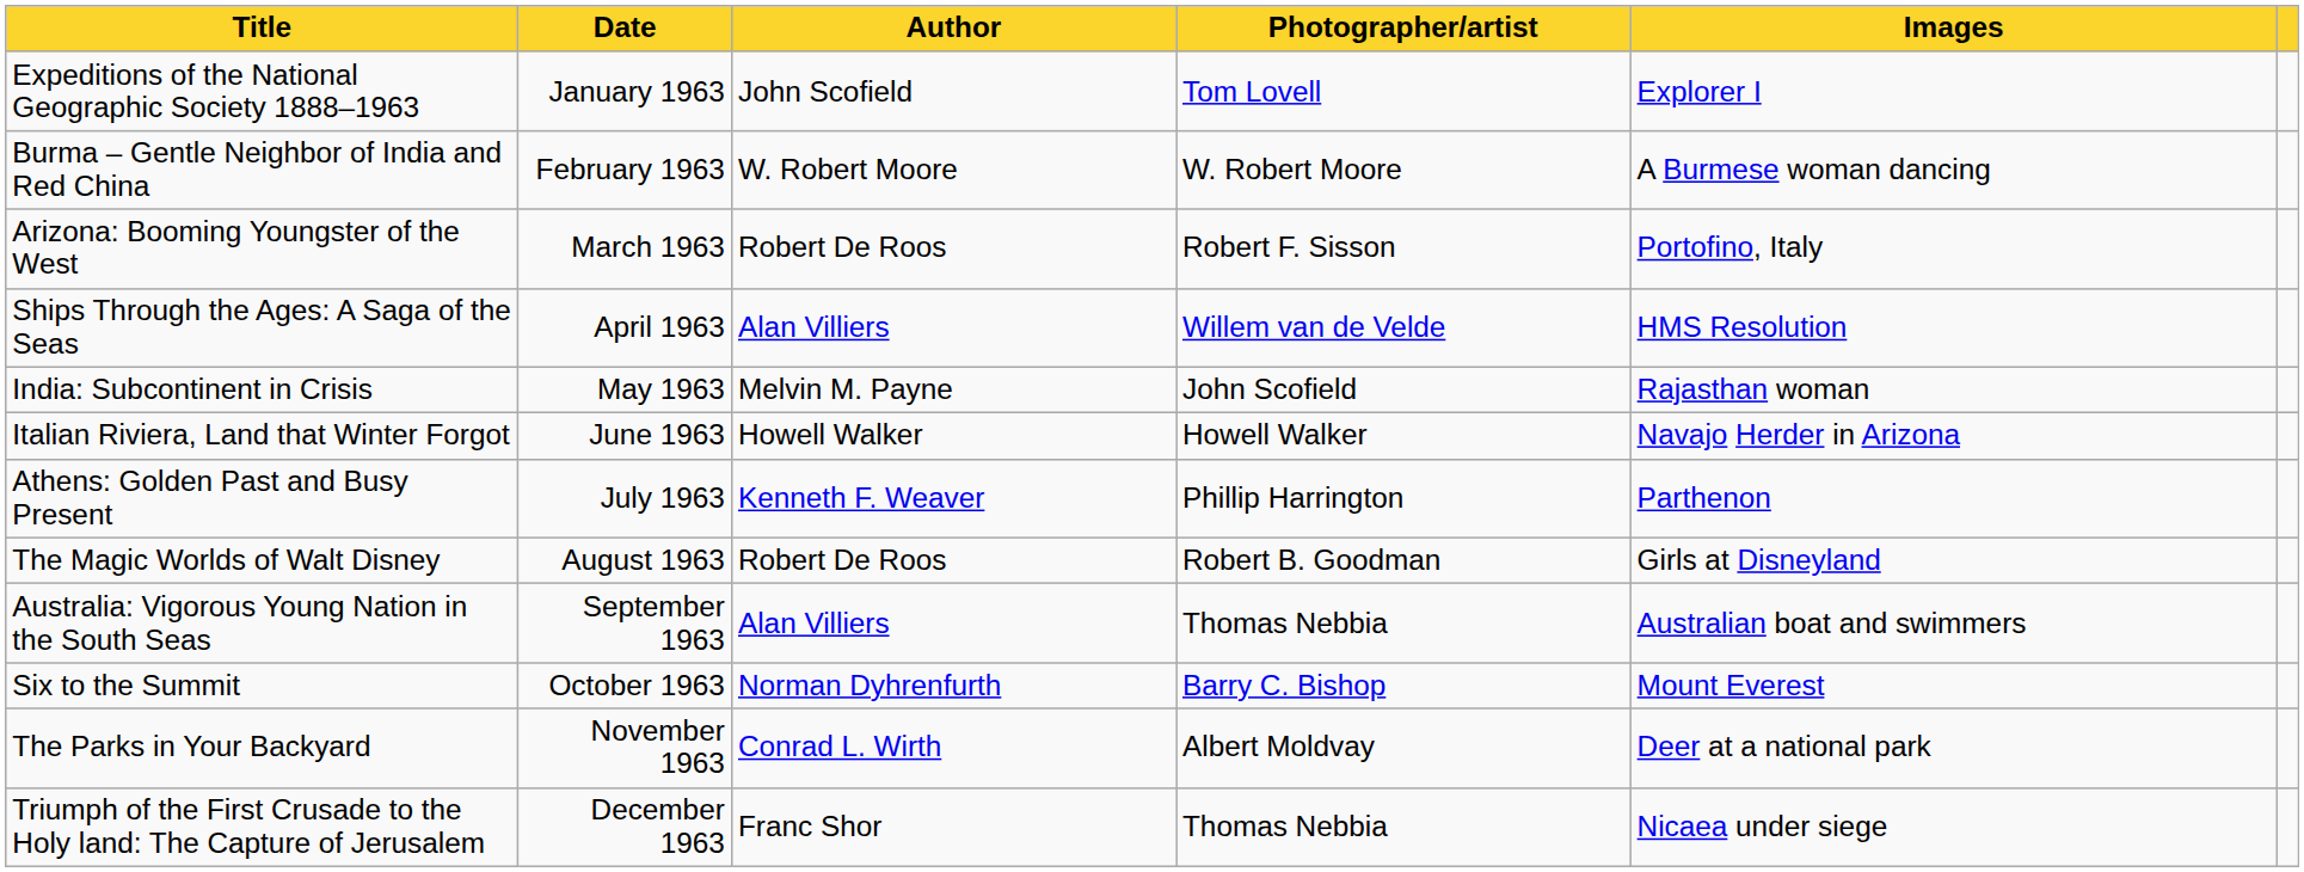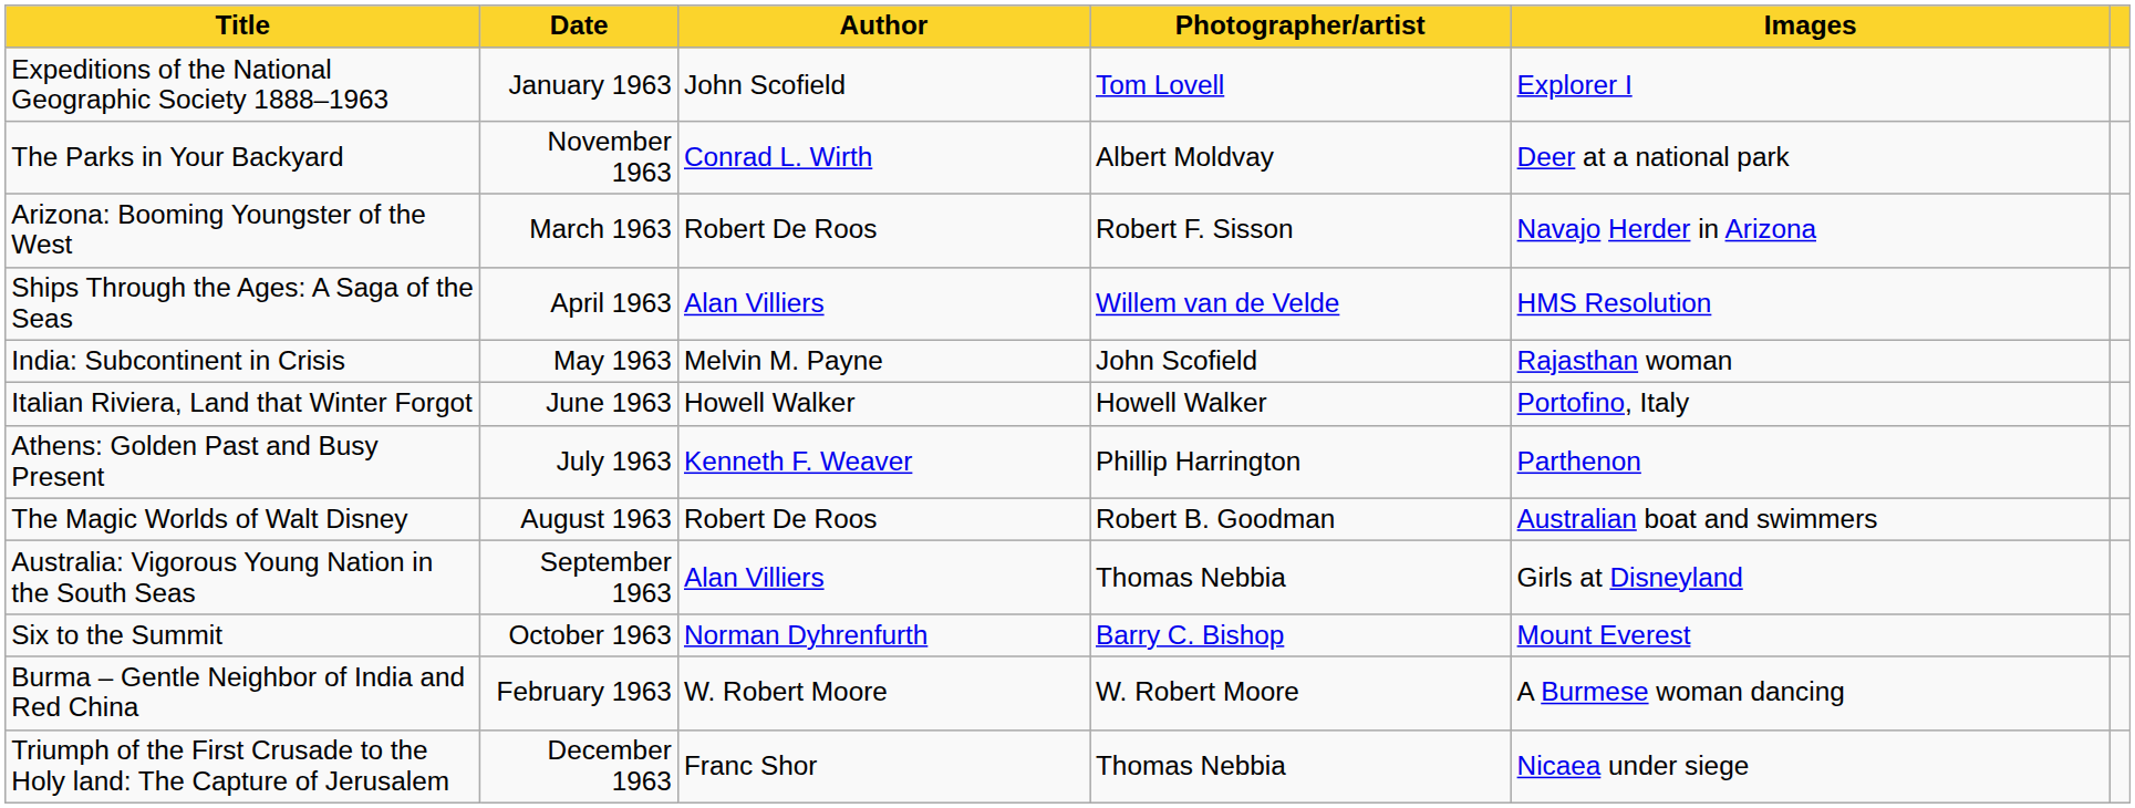rows swapped: Burma – Gentle Neighbor of India and Red China <-> The Parks in Your Backyard
Arizona: Booming Youngster of the West | Images: Portofino, Italy -> Navajo Herder in Arizona
Italian Riviera, Land that Winter Forgot | Images: Navajo Herder in Arizona -> Portofino, Italy
The Magic Worlds of Walt Disney | Images: Girls at Disneyland -> Australian boat and swimmers
Australia: Vigorous Young Nation in the South Seas | Images: Australian boat and swimmers -> Girls at Disneyland
